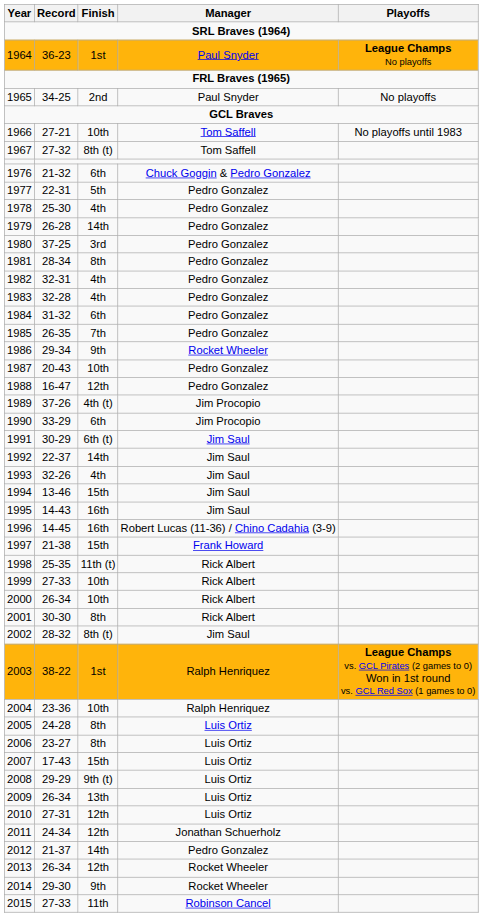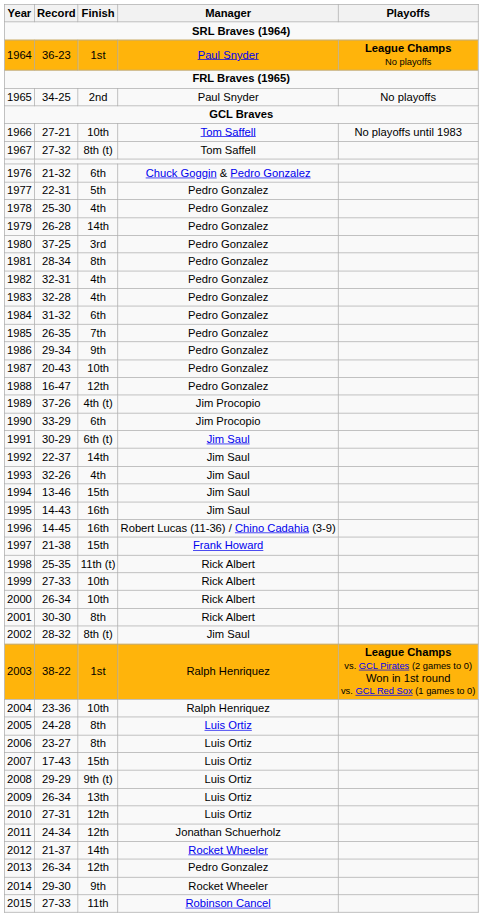1986 | Manager: Rocket Wheeler -> Pedro Gonzalez
2012 | Manager: Pedro Gonzalez -> Rocket Wheeler
2013 | Manager: Rocket Wheeler -> Pedro Gonzalez
